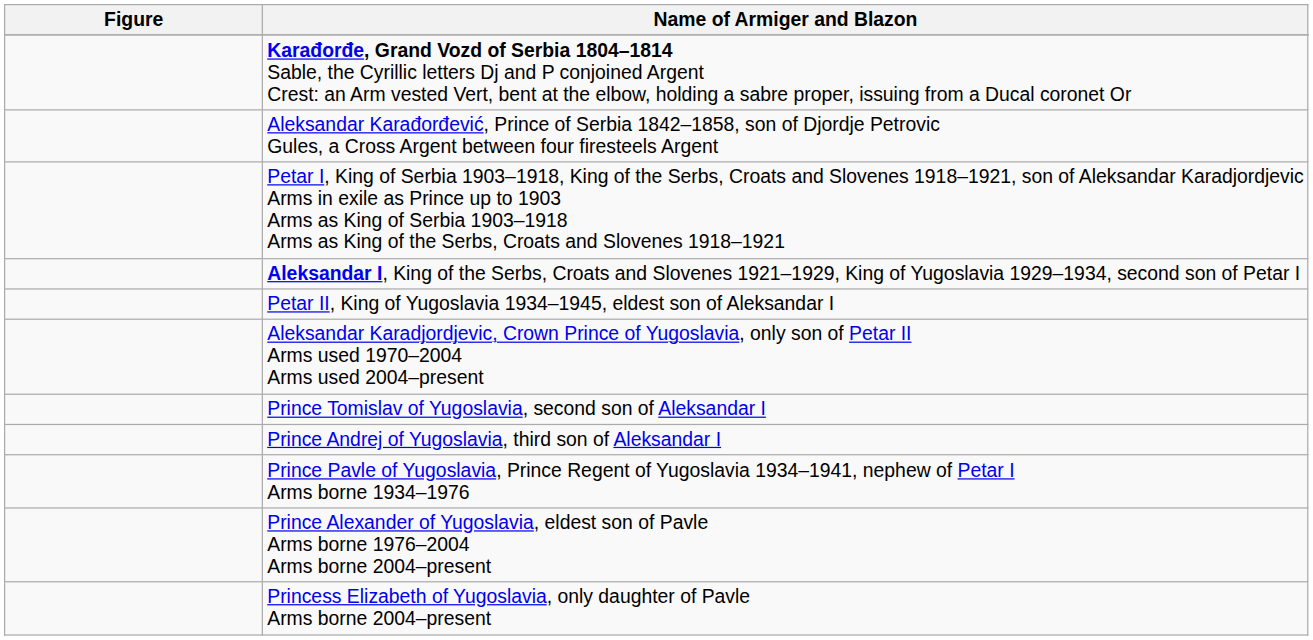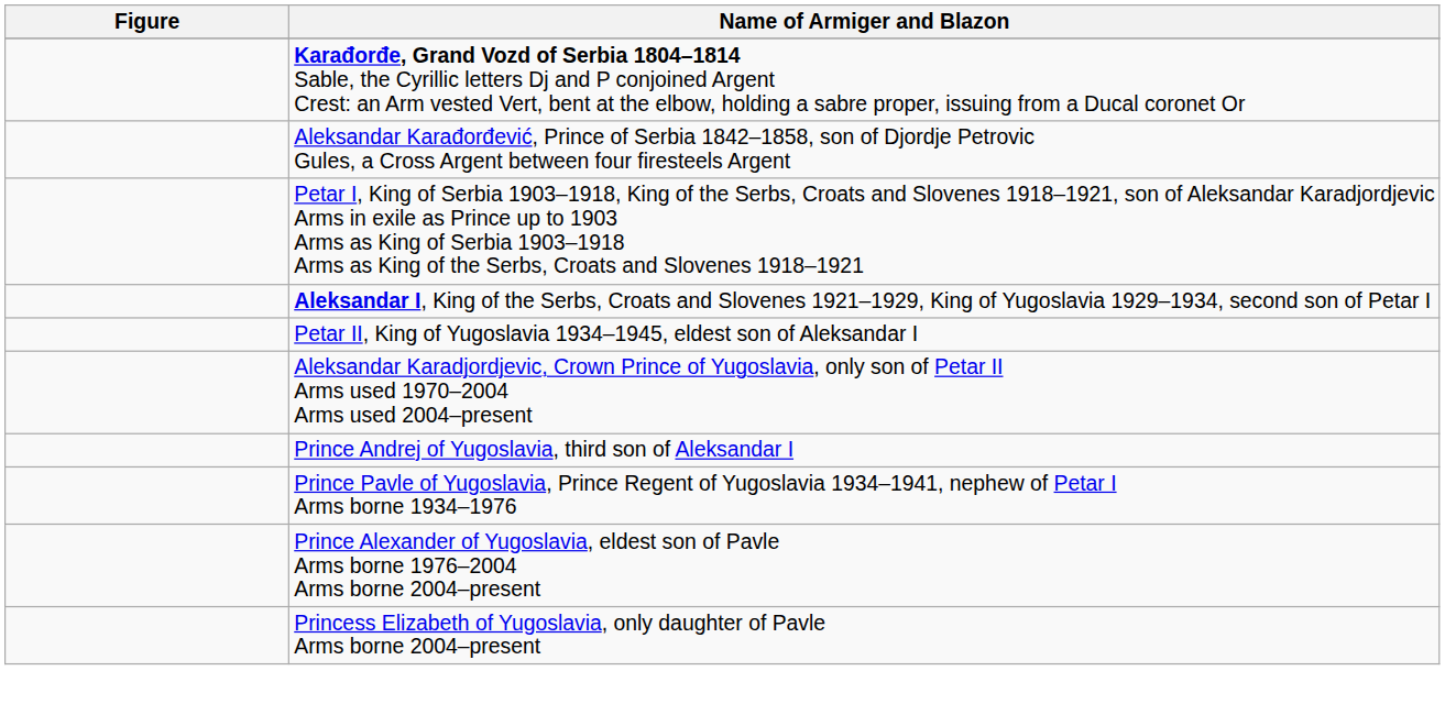- row: Prince Tomislav of Yugoslavia, second son of Aleksandar I
